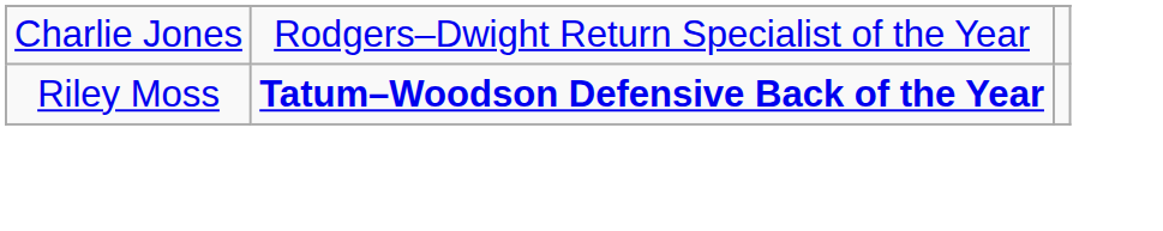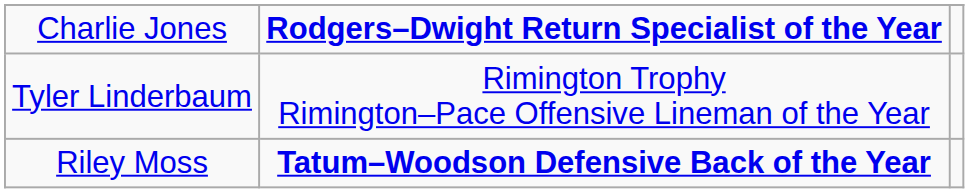Charlie Jones | column 2: normal -> bold
+ row: Tyler Linderbaum | Rimington Trophy Rimington–Pace Offensive Lineman of the Year
